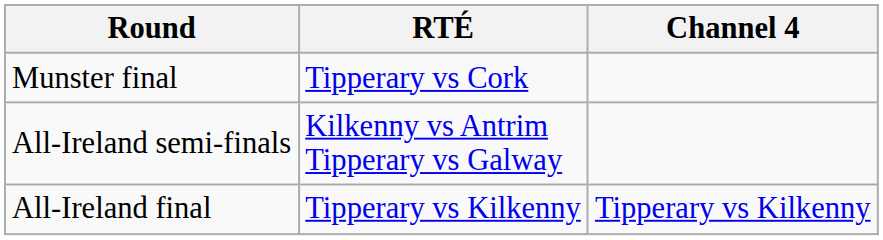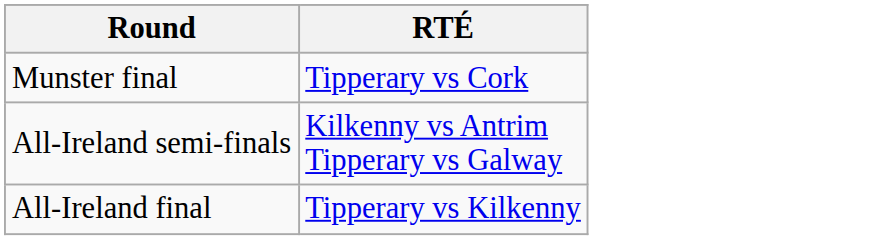- column: Channel 4 | Tipperary vs Kilkenny
